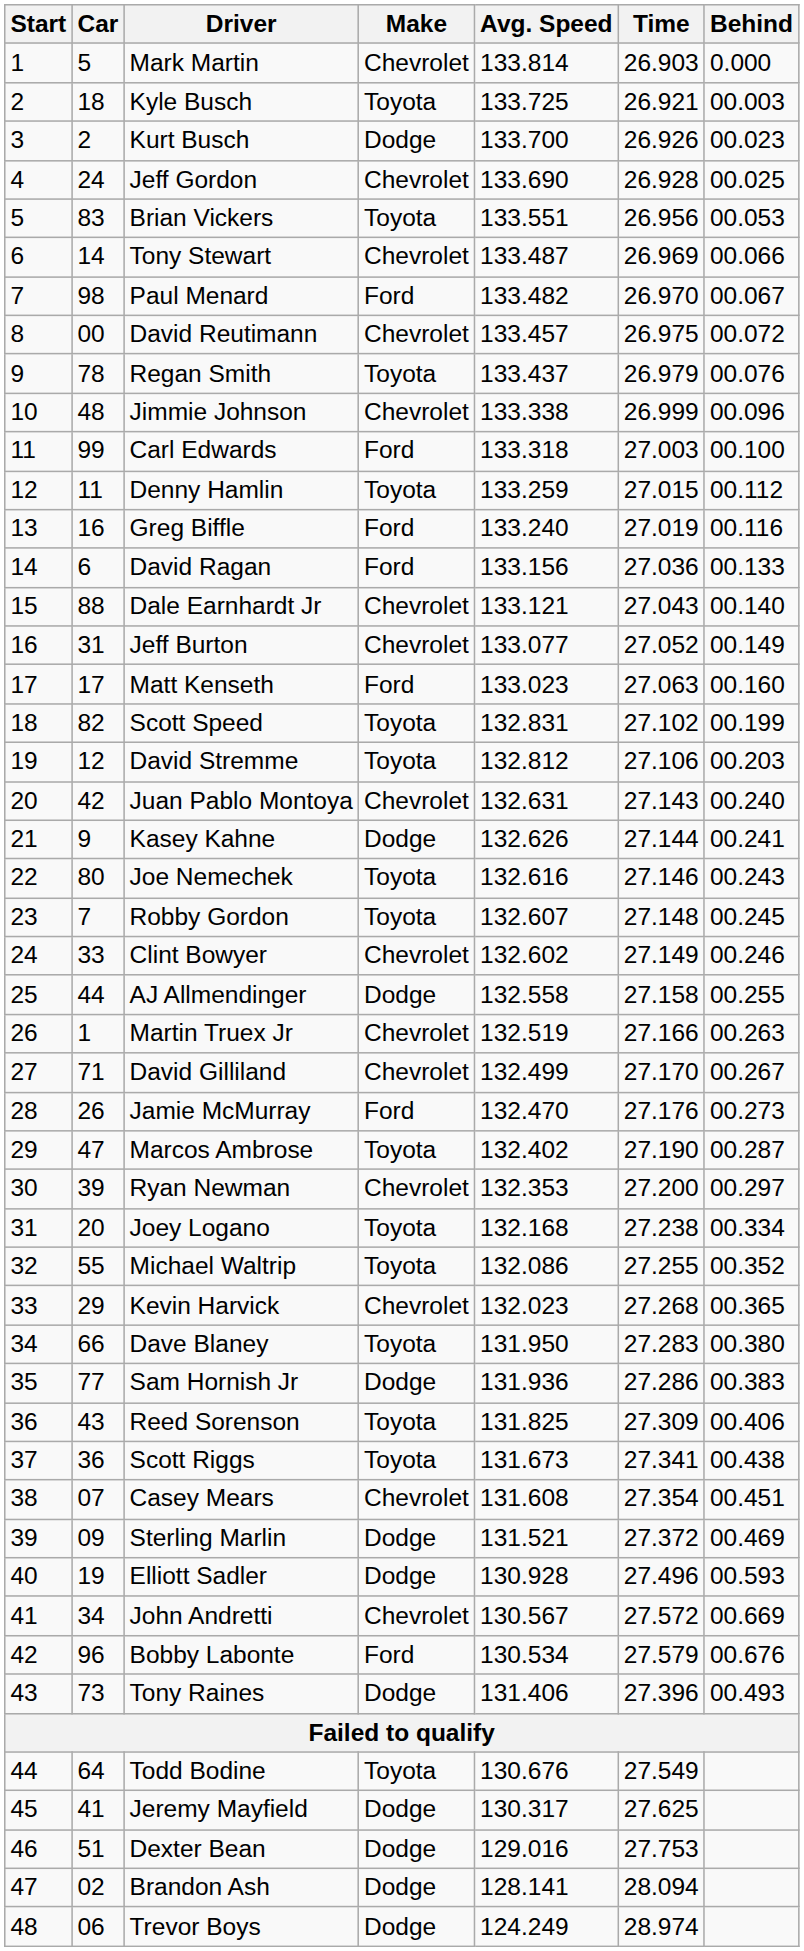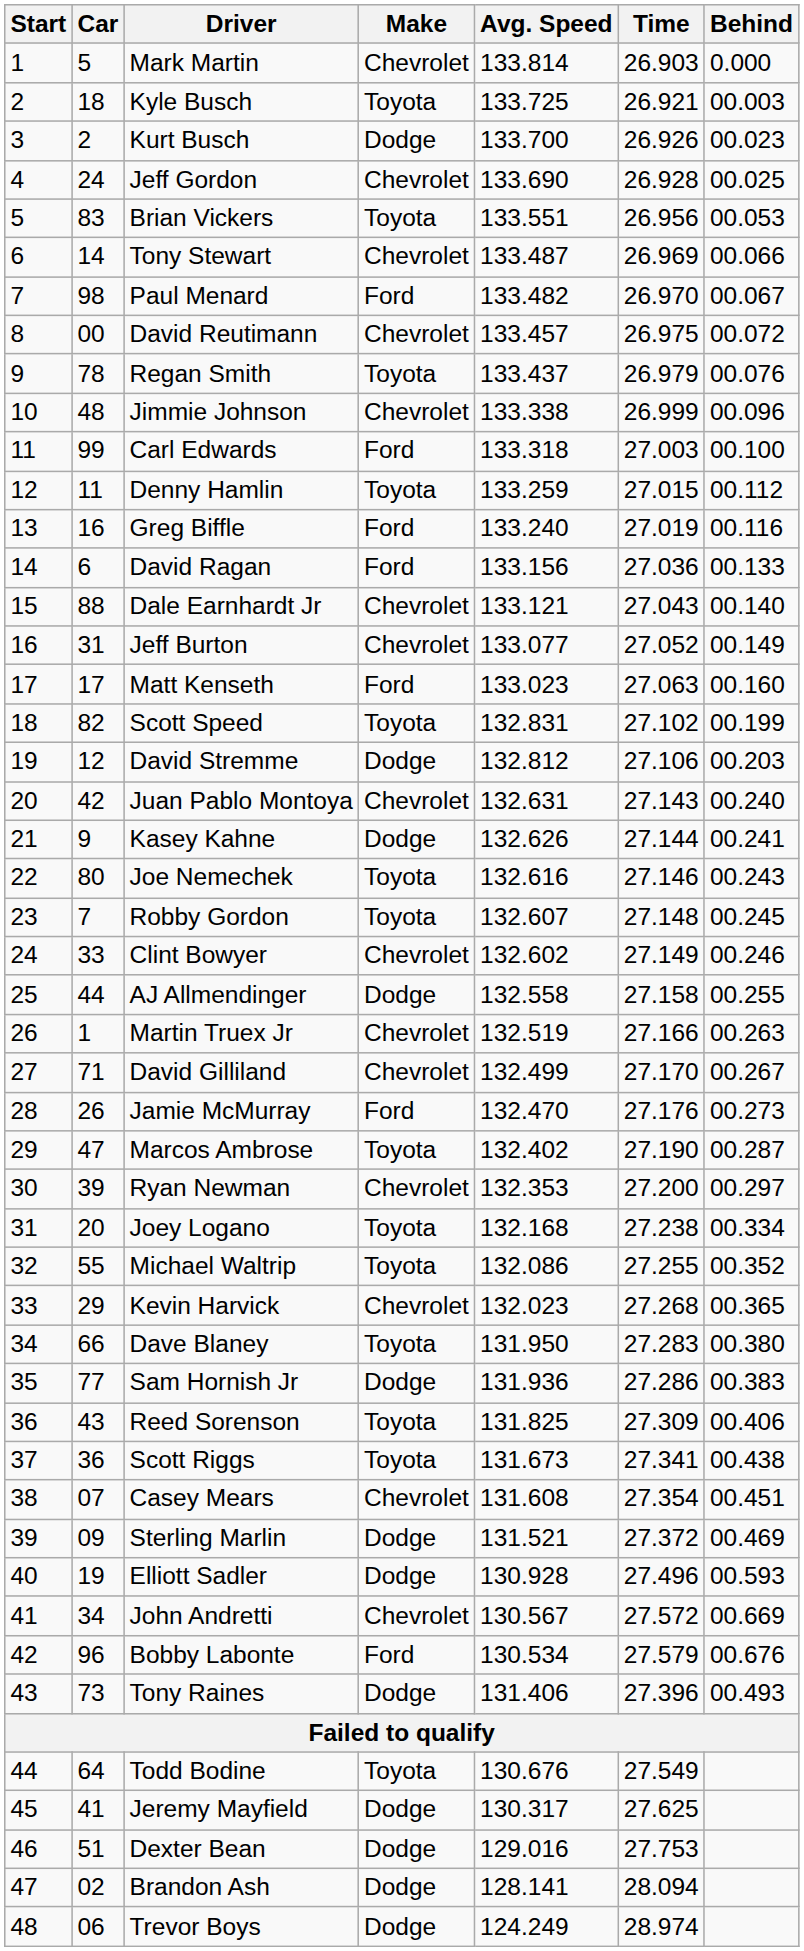David Stremme | Make: Toyota -> Dodge
